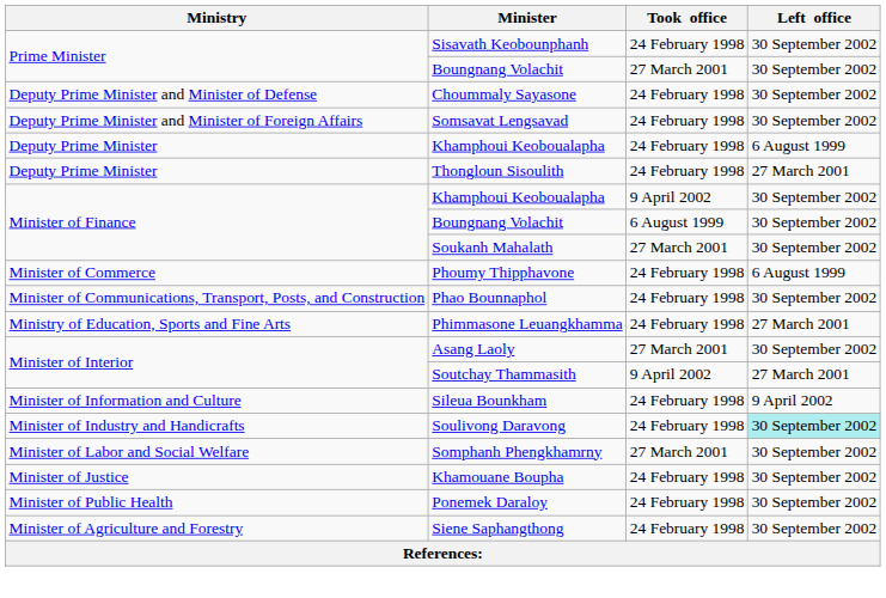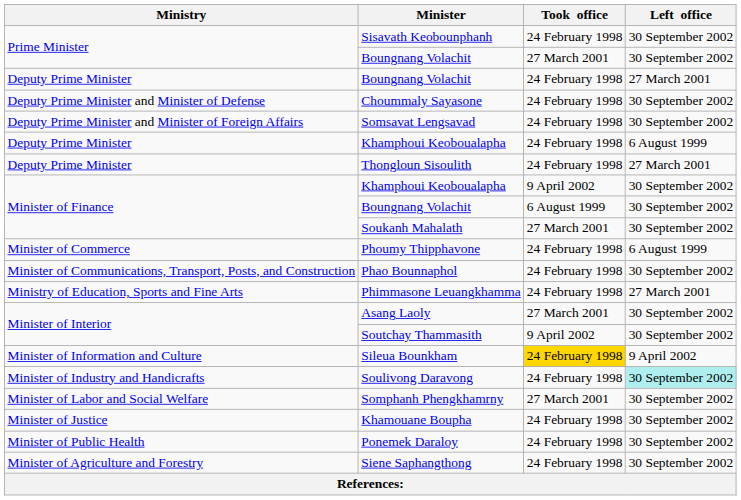+ row: Deputy Prime Minister | Boungnang Volachit | 24 February 1998 | 27 March 2001
Soutchay Thammasith | Left office: 27 March 2001 -> 30 September 2002
Sileua Bounkham | Took office: no background -> gold background
